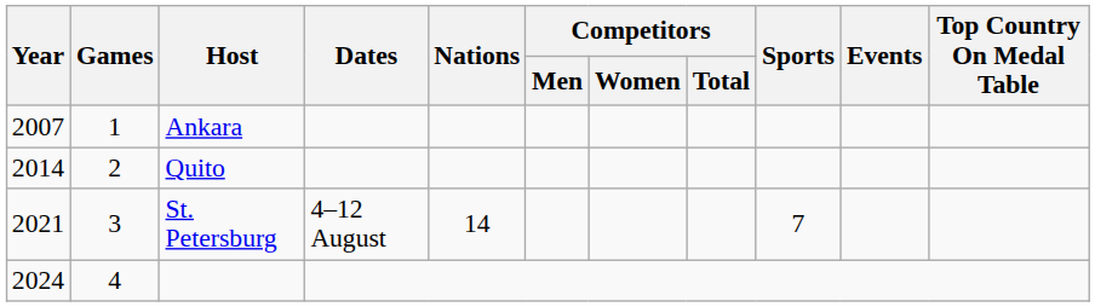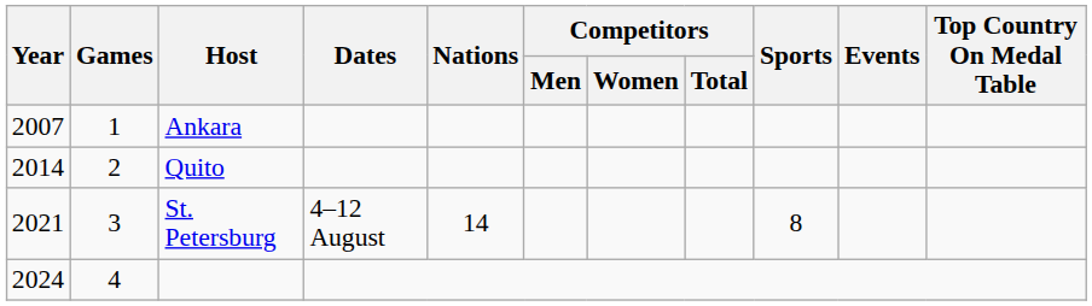St. Petersburg | Sports: 7 -> 8
